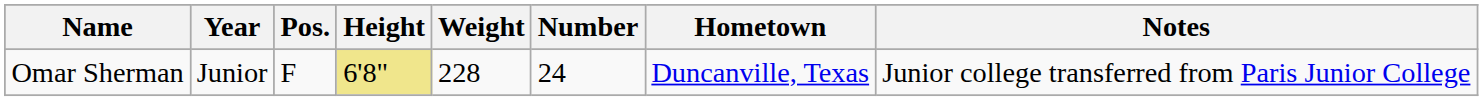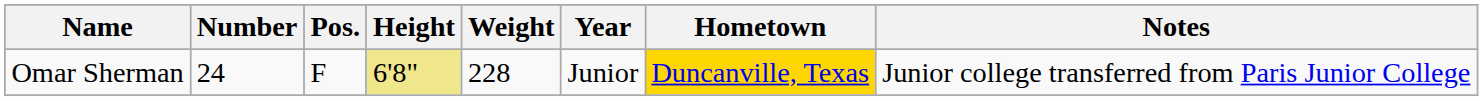columns swapped: Number <-> Year
Omar Sherman | Hometown: no background -> gold background
